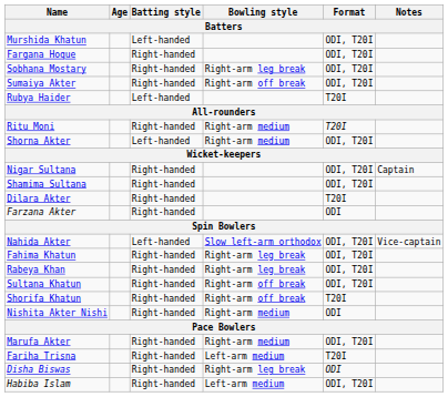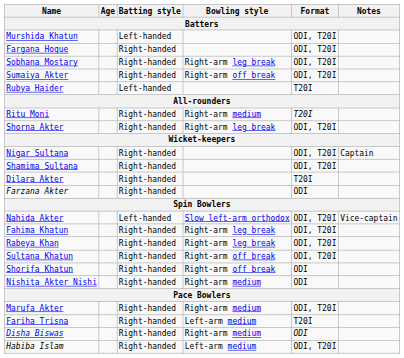Shorna Akter | Batting style: Left-handed -> Right-handed
Shorna Akter | Bowling style: Right-arm medium -> Right-arm leg break
Shorifa Khatun | Format: T20I -> ODI
Disha Biswas | Bowling style: Right-arm leg break -> Right-arm medium
